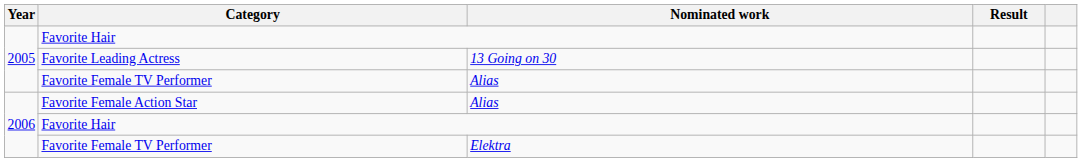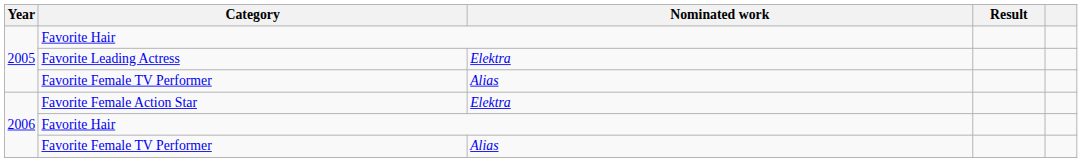Favorite Leading Actress | Nominated work: 13 Going on 30 -> Elektra
Favorite Female Action Star | Nominated work: Alias -> Elektra
2006 / Favorite Female TV Performer | Nominated work: Elektra -> Alias
